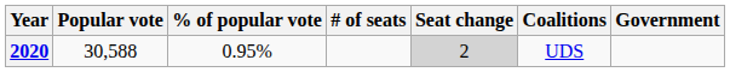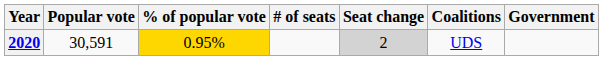2020 | Popular vote: 30,588 -> 30,591
2020 | % of popular vote: no background -> gold background
